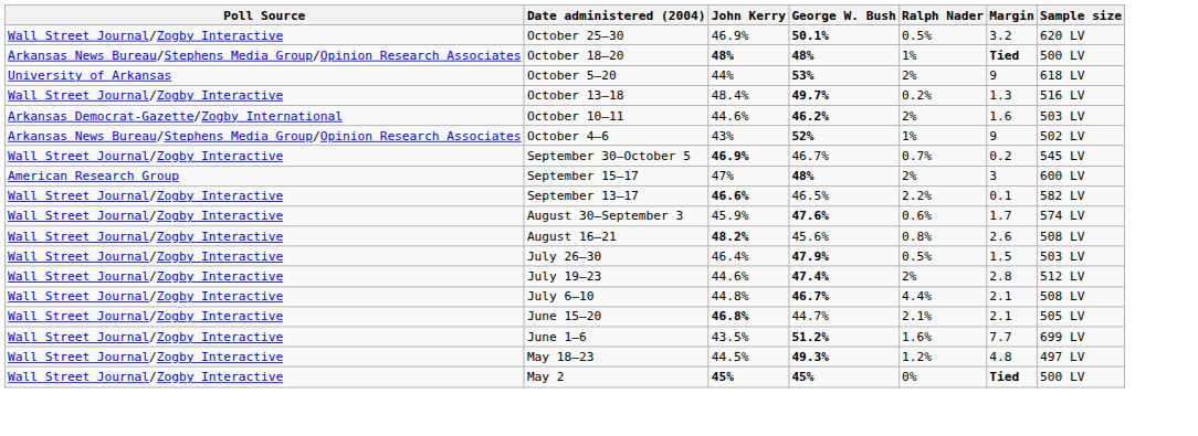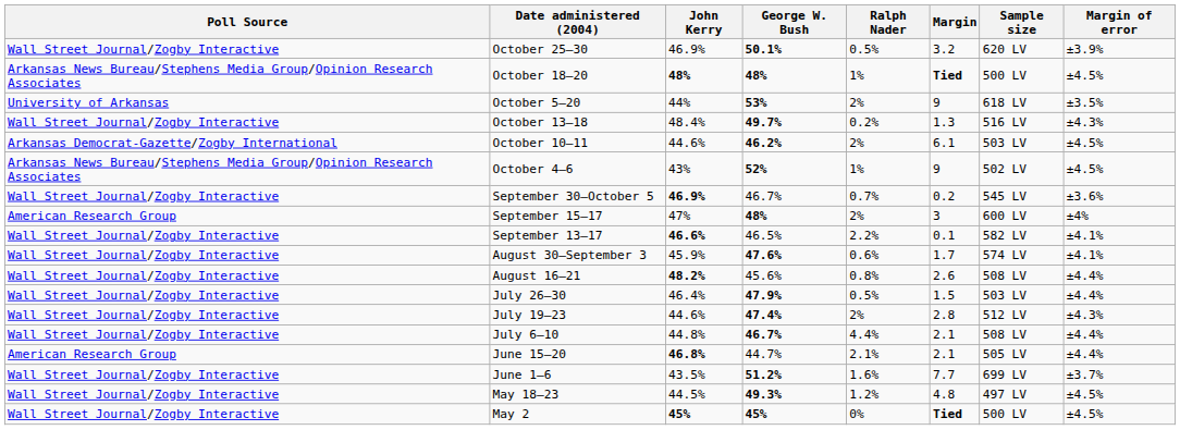+ column: Margin of error | ±3.9% | ±4.5% | ±3.5% | ±4.3% | ±4.5% | ±4.5% | ±3.6% | ±4% | ±4.1% | ±4.1% | ±4.4% | ±4.4% | ±4.3% | ±4.4% | ±4.4% | ±3.7% | ±4.5% | ±4.5%
October 10–11 | Margin: 1.6 -> 6.1
June 15–20 | Poll Source: Wall Street Journal/Zogby Interactive -> American Research Group
